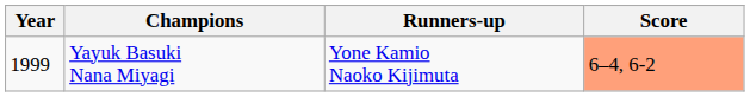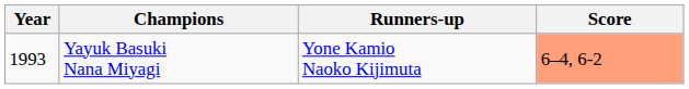Yayuk Basuki Nana Miyagi | Year: 1999 -> 1993
